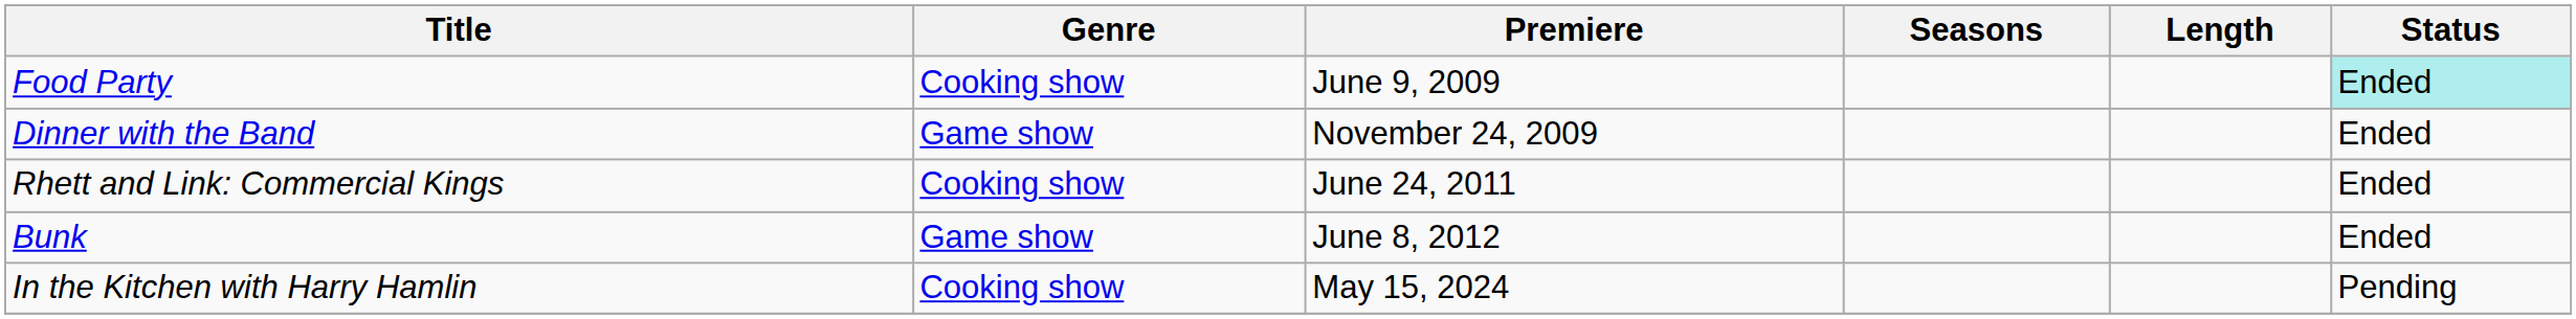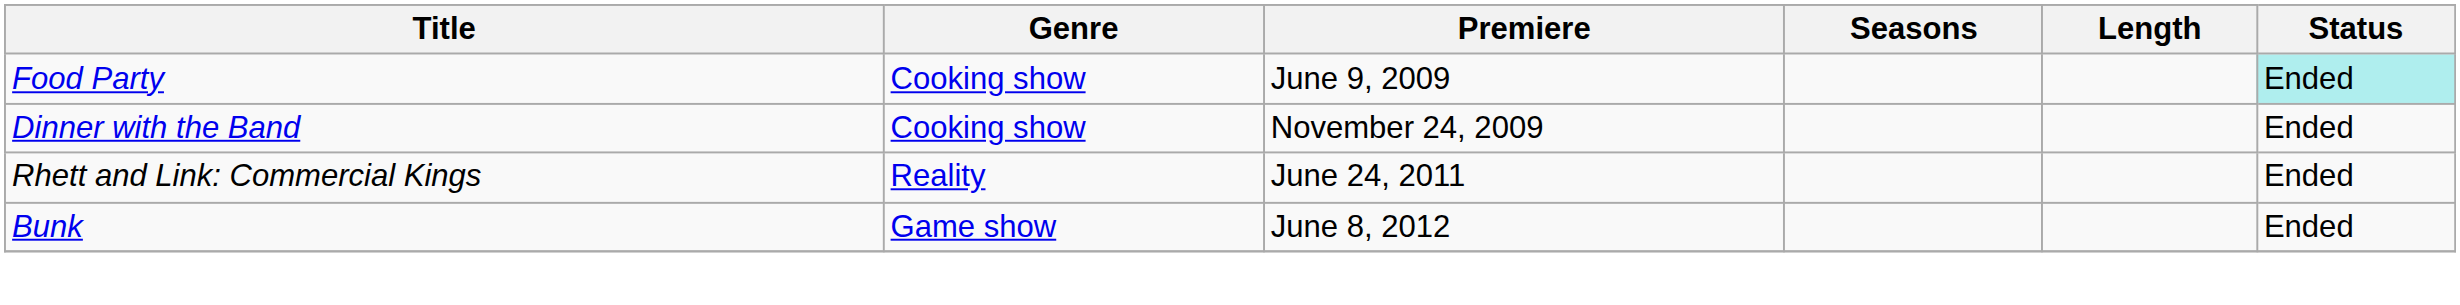Dinner with the Band | Genre: Game show -> Cooking show
Rhett and Link: Commercial Kings | Genre: Cooking show -> Reality
- row: In the Kitchen with Harry Hamlin | Cooking show | May 15, 2024 | Pending
